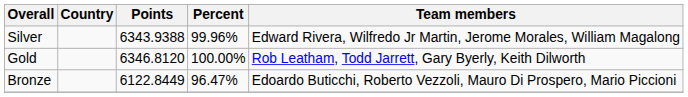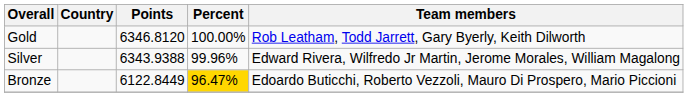rows swapped: Gold <-> Silver
Bronze | Percent: no background -> gold background
